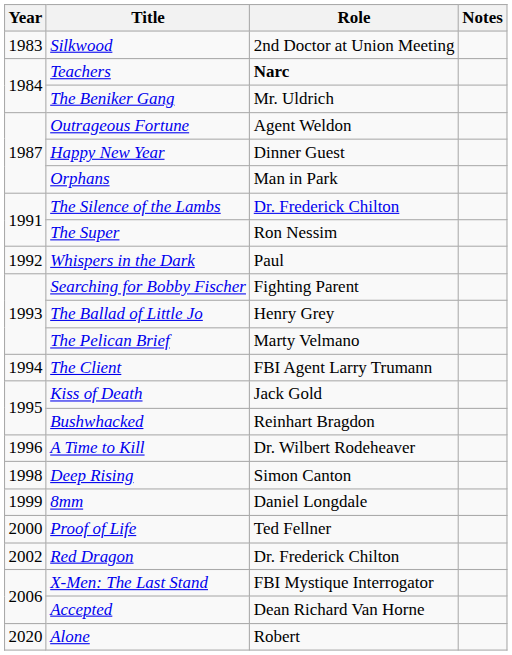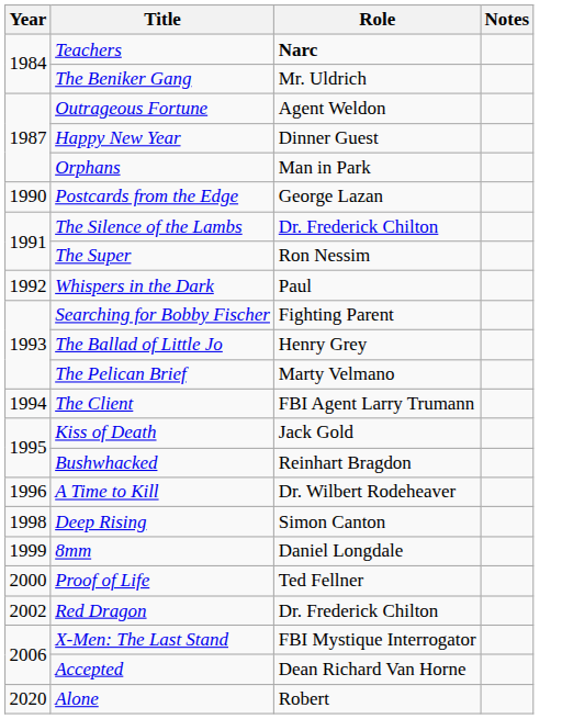- row: 1983 | Silkwood | 2nd Doctor at Union Meeting
+ row: 1990 | Postcards from the Edge | George Lazan
